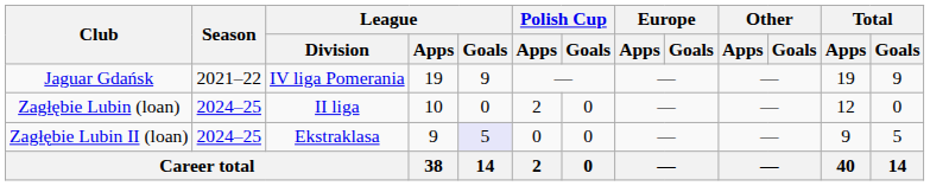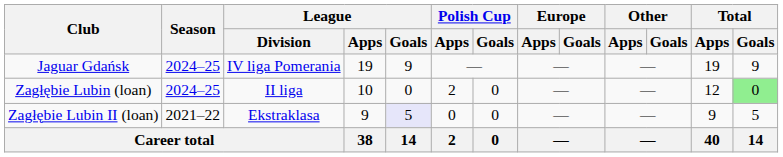Jaguar Gdańsk | Season: 2021–22 -> 2024–25
Zagłębie Lubin (loan) | Total / Goals: no background -> lightgreen background
Zagłębie Lubin II (loan) | Season: 2024–25 -> 2021–22
